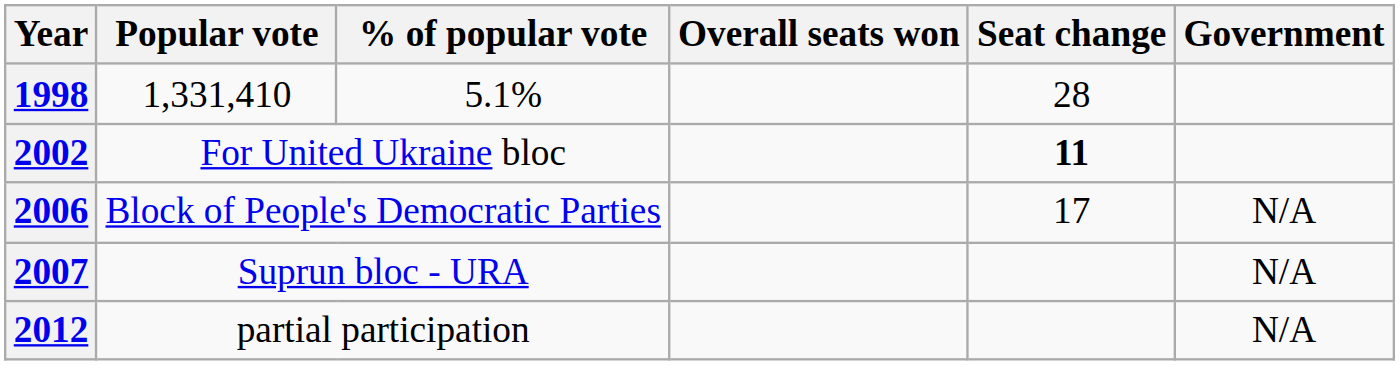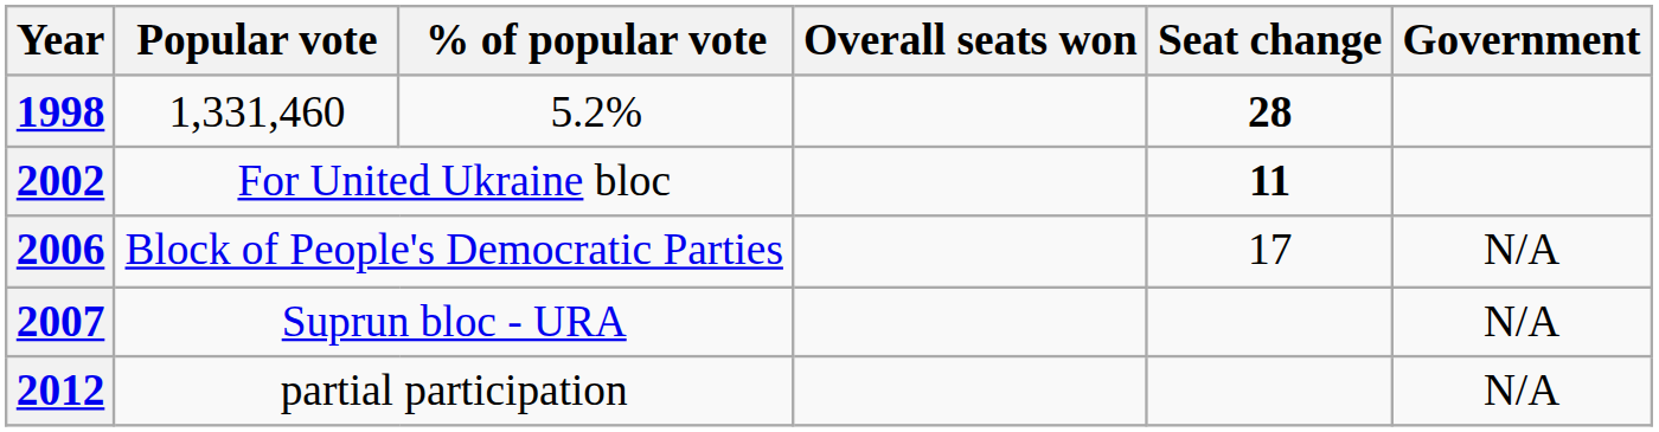1998 | Popular vote: 1,331,410 -> 1,331,460
1998 | % of popular vote: 5.1% -> 5.2%
1998 | Seat change: normal -> bold
